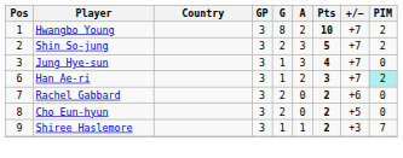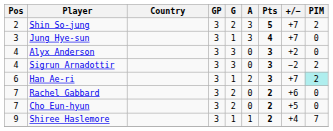- row: 1 | Hwangbo Young | 3 | 8 | 2 | 10 | +7 | 2
+ row: 4 | Alyx Anderson | 3 | 3 | 0 | 3 | +2 | 0
+ row: 4 | Sigrun Arnadottir | 3 | 3 | 0 | 3 | −2 | 2
Cho Eun-hyun | Pos: 8 -> 7
Shiree Haslemore | +/−: +3 -> +4
